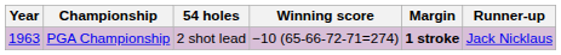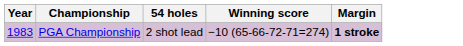- column: Runner-up | Jack Nicklaus
PGA Championship | Year: 1963 -> 1983
